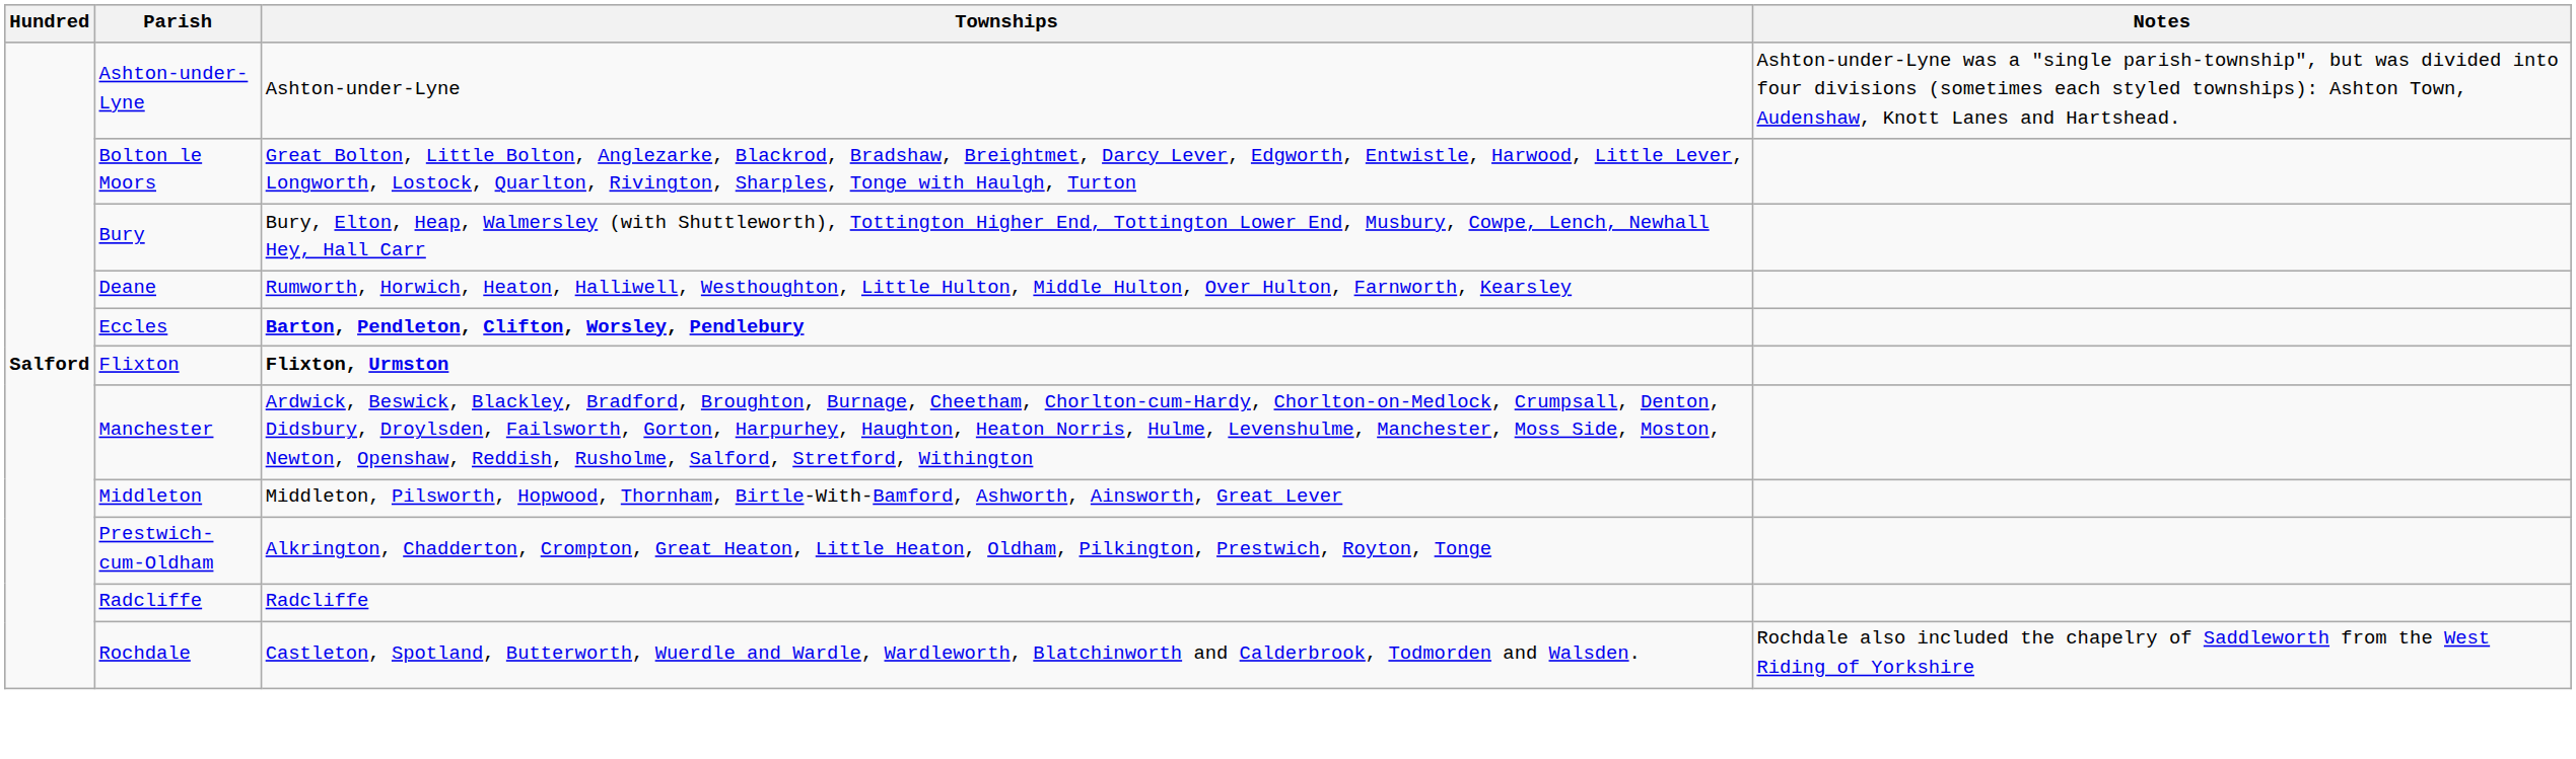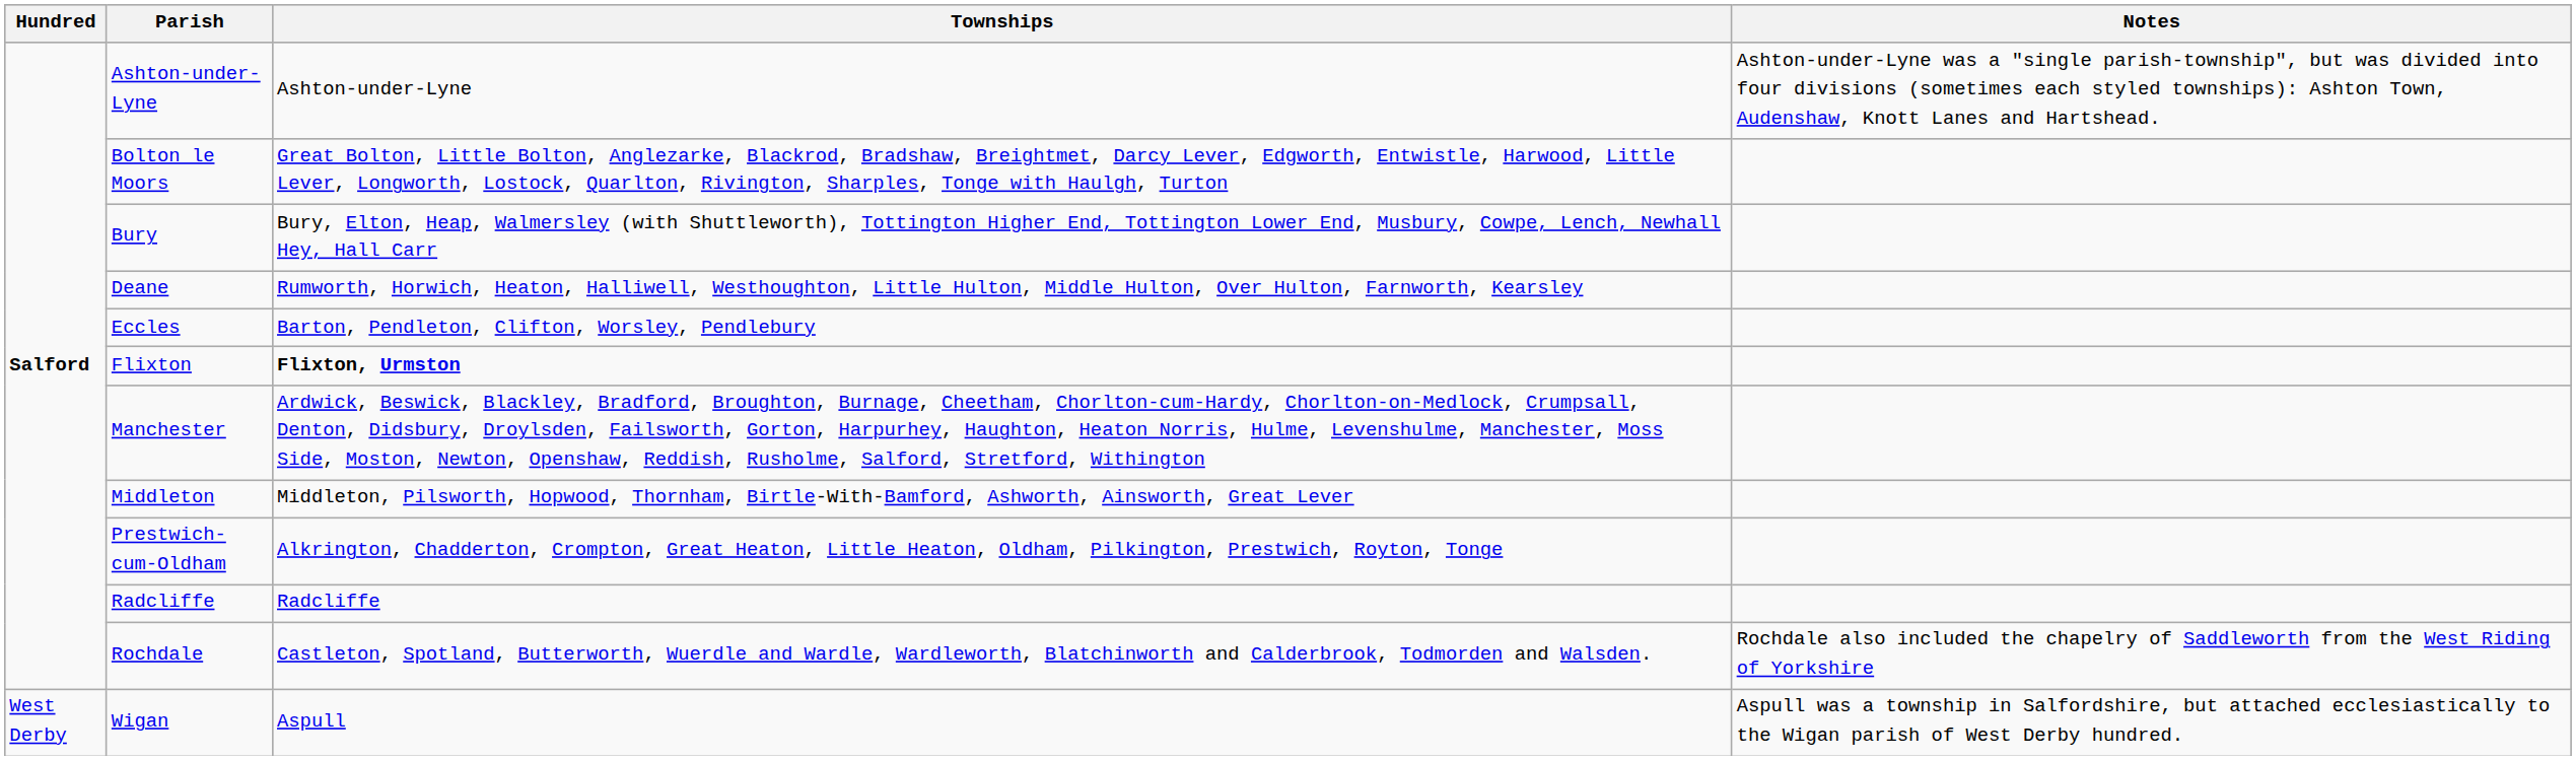Eccles | Townships: bold -> normal
+ row: West Derby | Wigan | Aspull | Aspull was a township in Salfordshire, but attached ecclesiastically to the Wigan parish of West Derby hundred.
